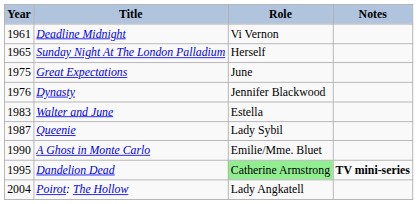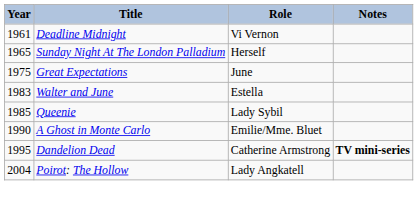- row: 1976 | Dynasty | Jennifer Blackwood
Queenie | Year: 1987 -> 1985
Dandelion Dead | Role: lightgreen background -> no background
